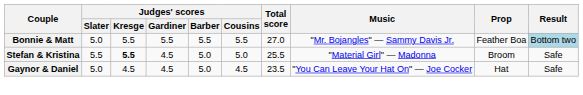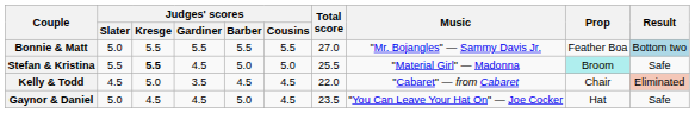Stefan & Kristina | Prop: no background -> paleturquoise background
+ row: Kelly & Todd | 4.5 | 5.0 | 3.5 | 4.5 | 4.5 | 22.0 | "Cabaret" — from Cabaret | Chair | Eliminated
